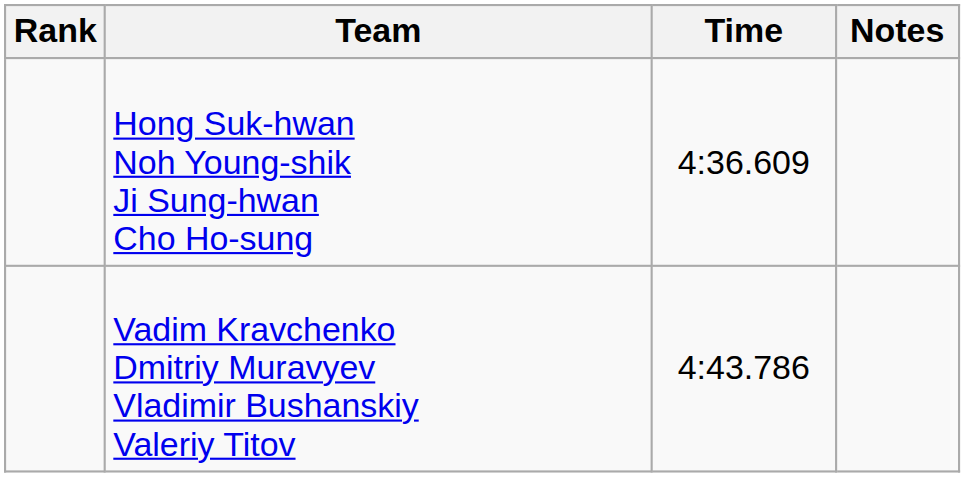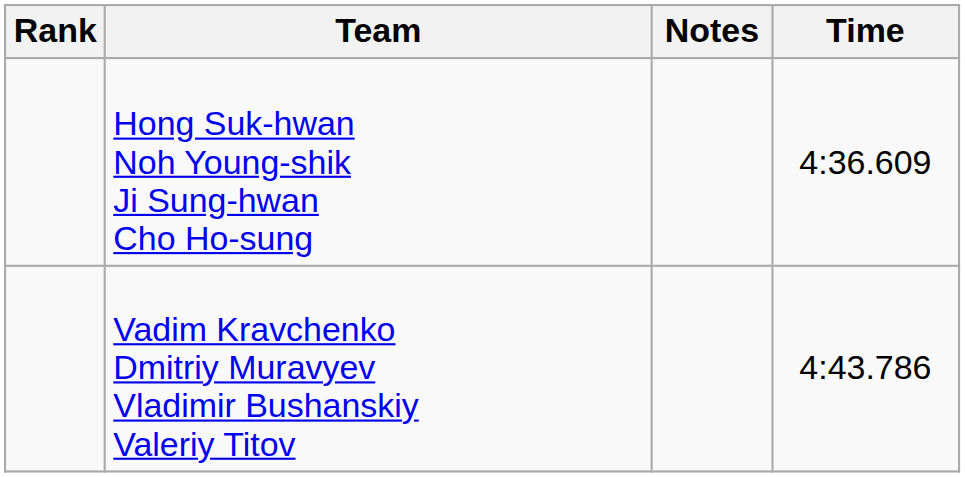columns swapped: Time <-> Notes
